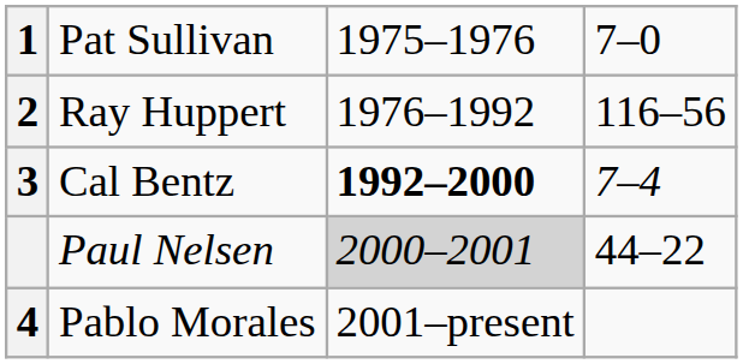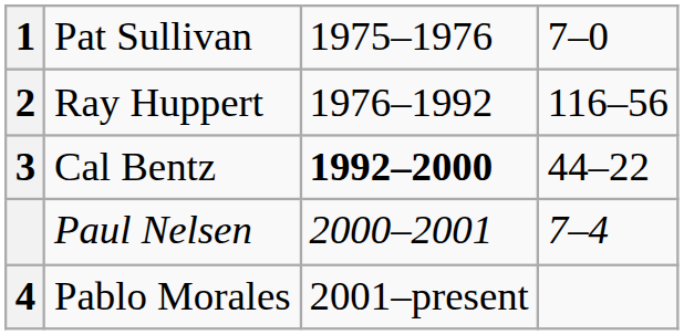Cal Bentz | column 4: 7–4 -> 44–22
Paul Nelsen | column 3: lightgrey background -> no background
Paul Nelsen | column 4: 44–22 -> 7–4
